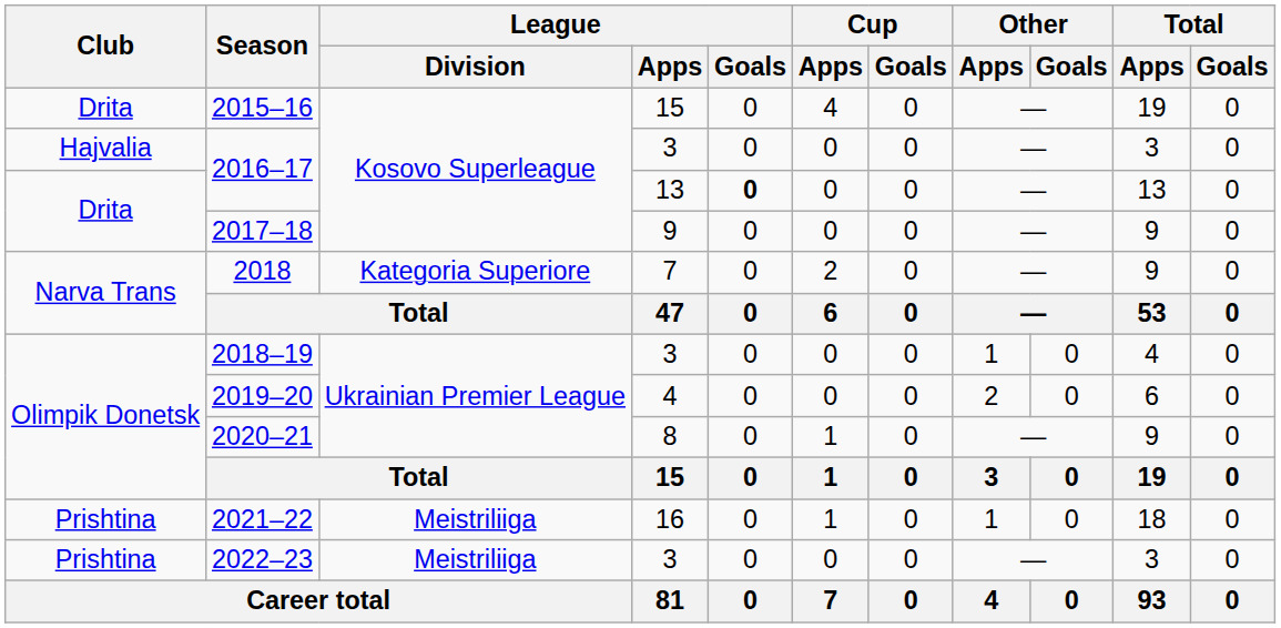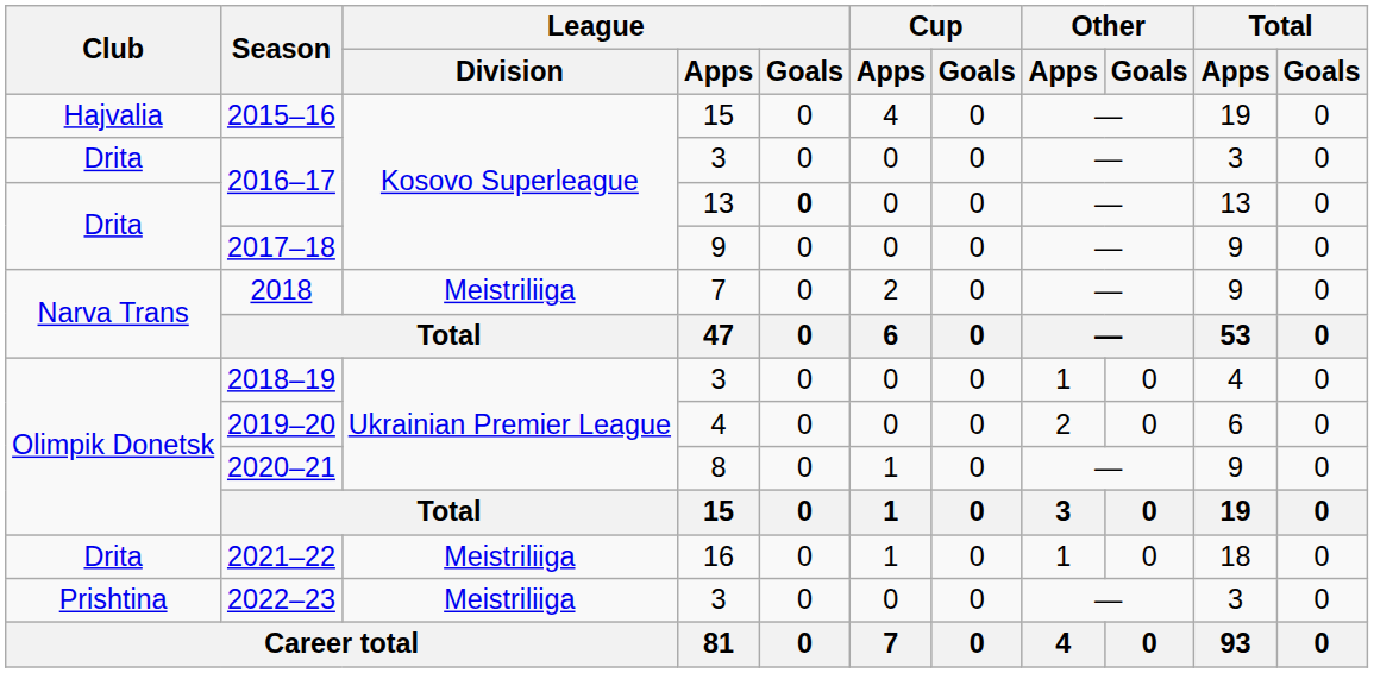2015–16 | Club: Drita -> Hajvalia
2016–17 / 3 | Club: Hajvalia -> Drita
2018 | League / Division: Kategoria Superiore -> Meistriliiga
2021–22 | Club: Prishtina -> Drita
